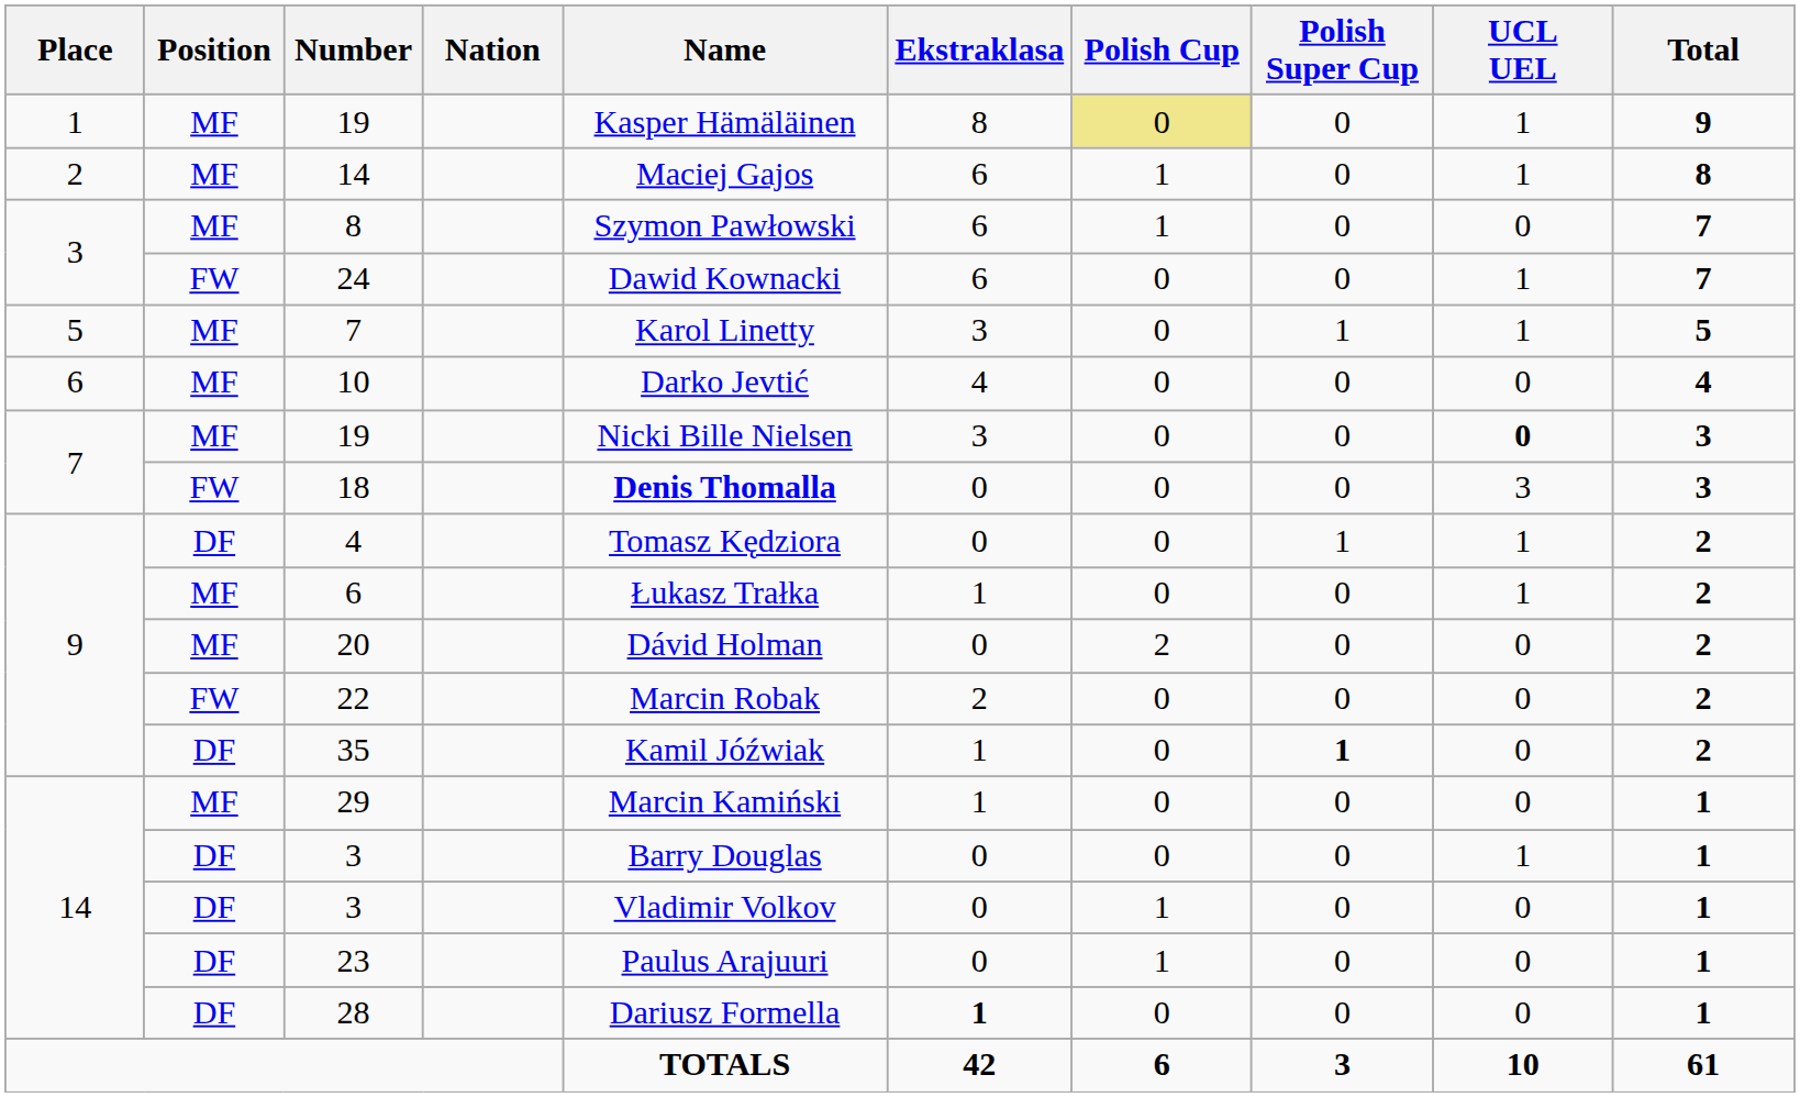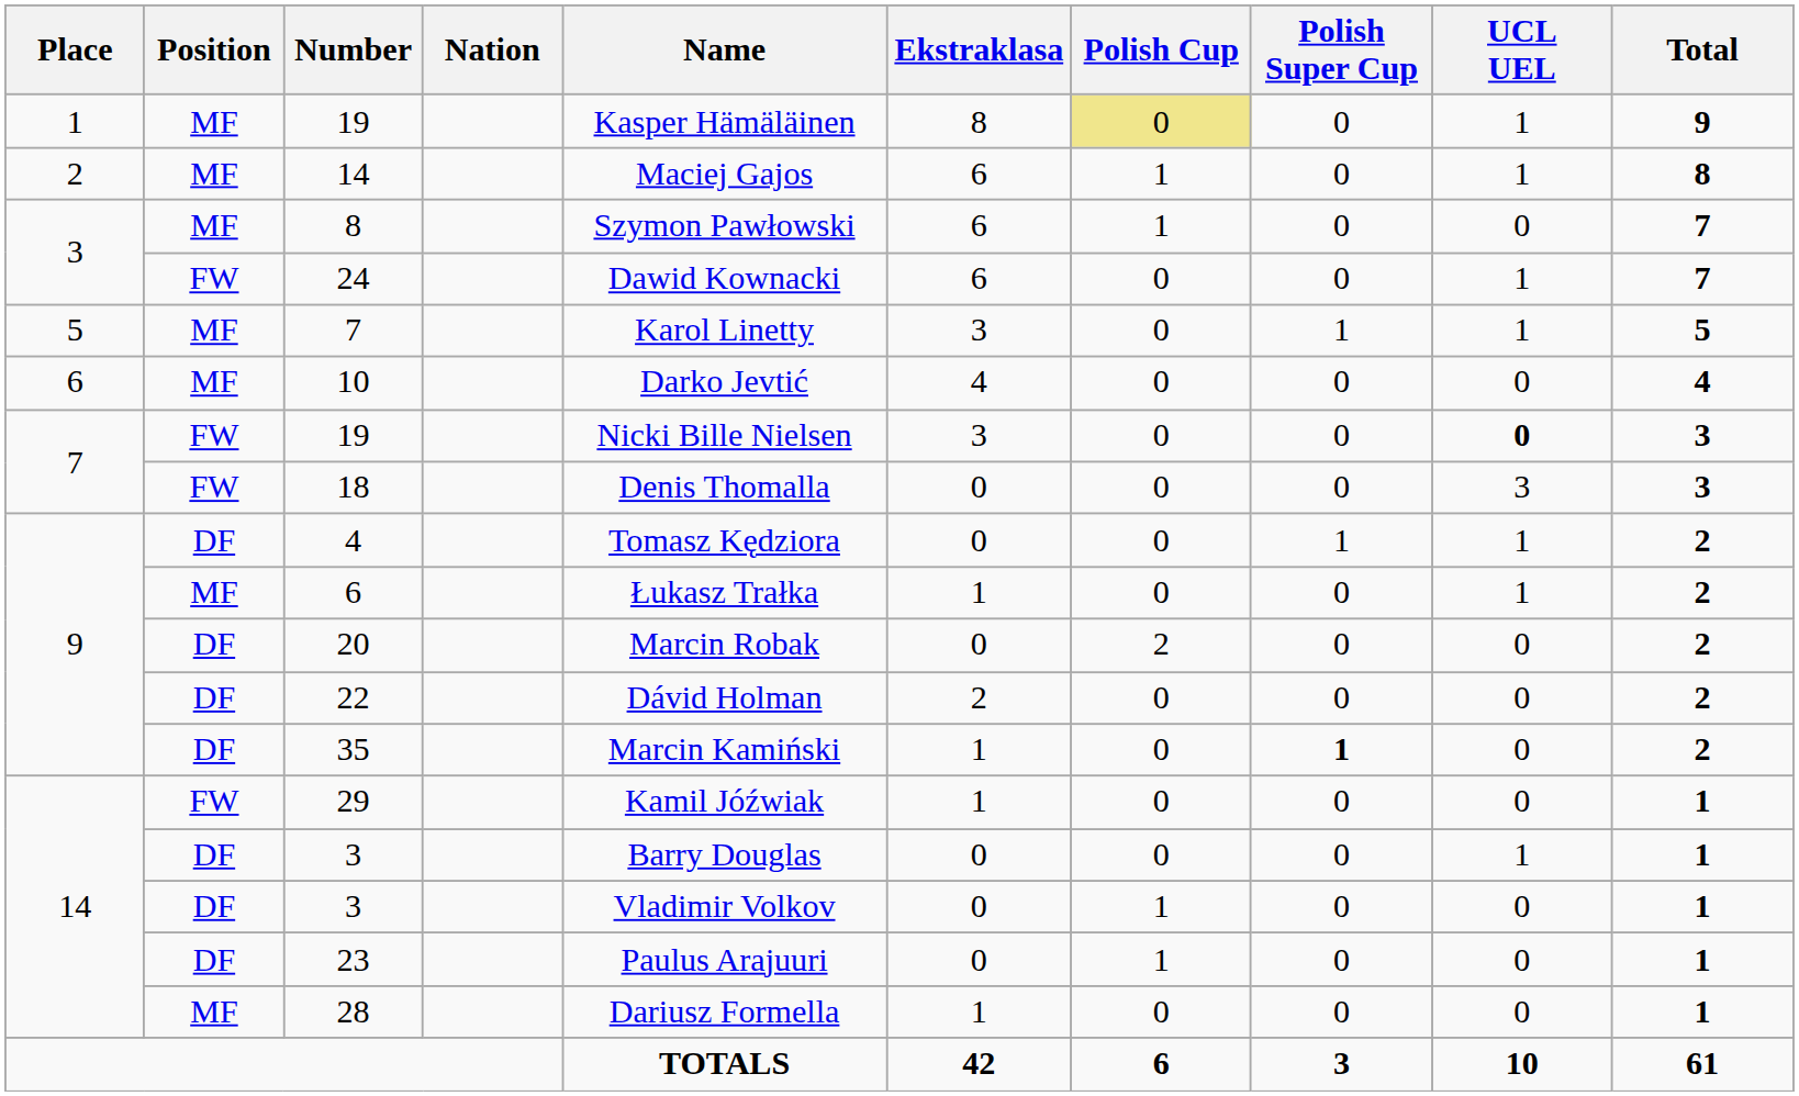7 / 19 | Position: MF -> FW
18 | Name: bold -> normal
20 | Position: MF -> DF
20 | Name: Dávid Holman -> Marcin Robak
22 | Position: FW -> DF
22 | Name: Marcin Robak -> Dávid Holman
35 | Name: Kamil Jóźwiak -> Marcin Kamiński
29 | Position: MF -> FW
29 | Name: Marcin Kamiński -> Kamil Jóźwiak
28 | Position: DF -> MF
28 | Ekstraklasa: bold -> normal
